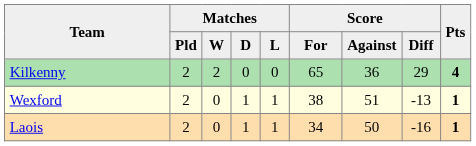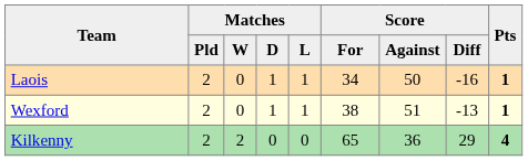rows swapped: Kilkenny <-> Laois
